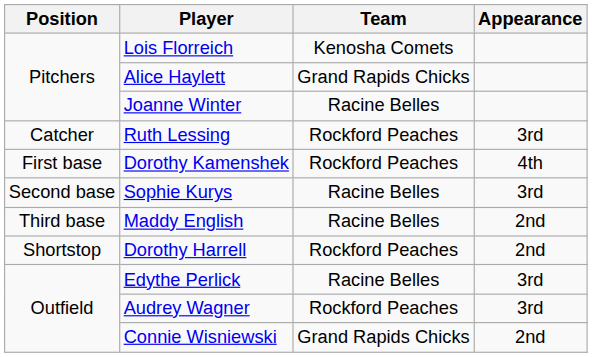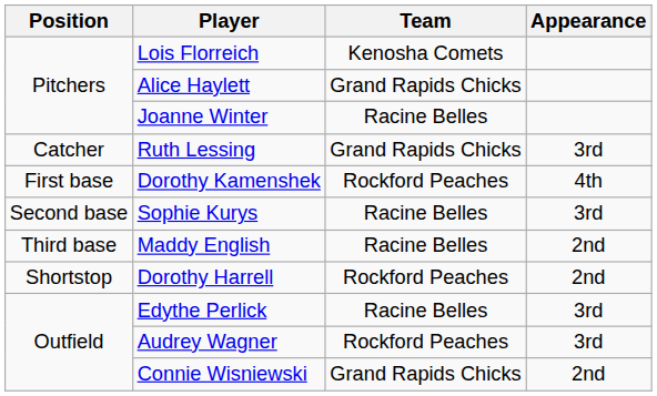Ruth Lessing | Team: Rockford Peaches -> Grand Rapids Chicks
